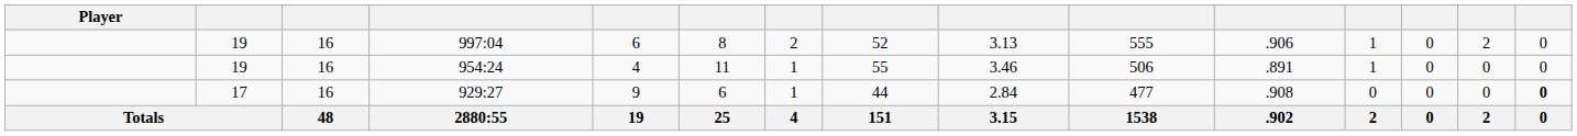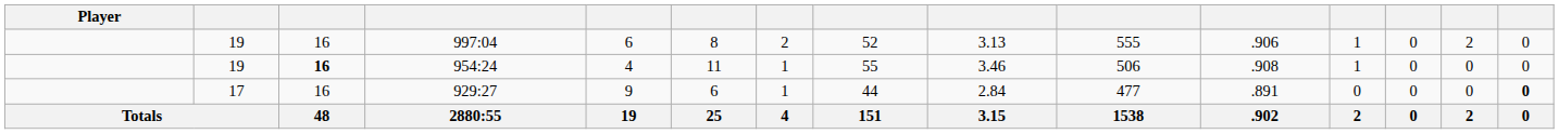954:24 | column 3: normal -> bold
954:24 | column 11: .891 -> .908
929:27 | column 11: .908 -> .891
